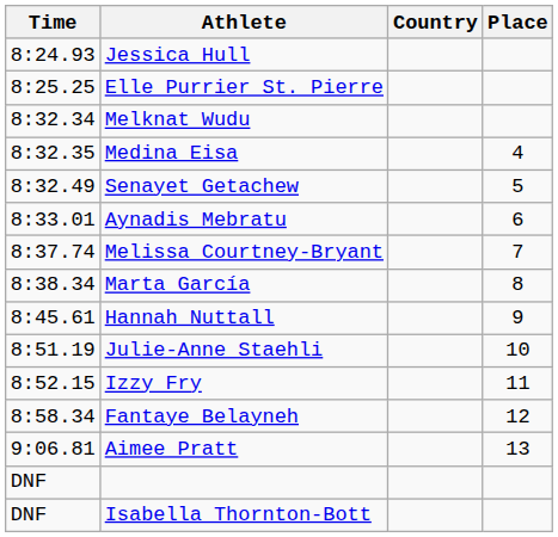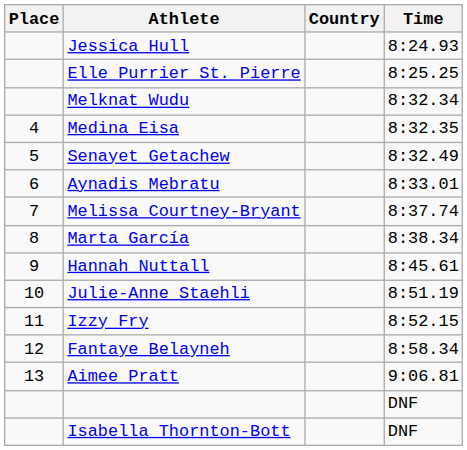columns swapped: Place <-> Time
